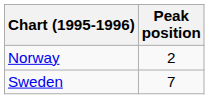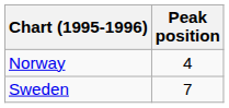Norway | Peak position: 2 -> 4
